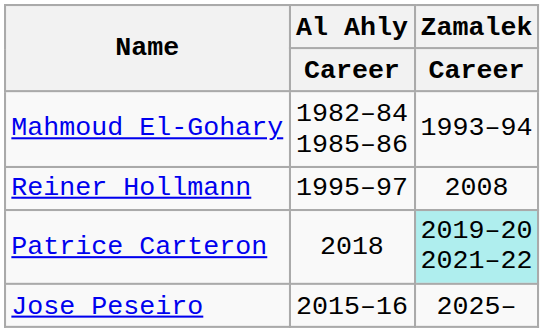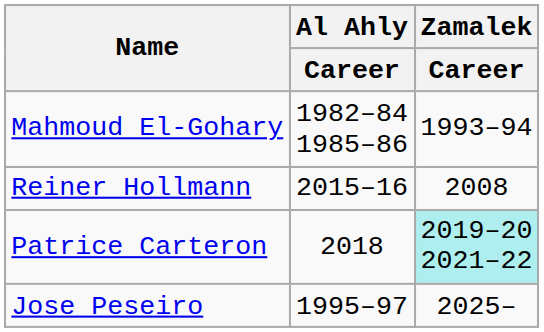Reiner Hollmann | Al Ahly / Career: 1995–97 -> 2015–16
Jose Peseiro | Al Ahly / Career: 2015–16 -> 1995–97
